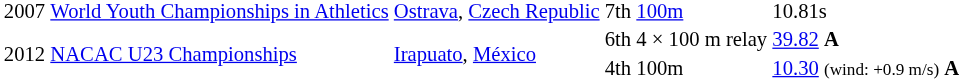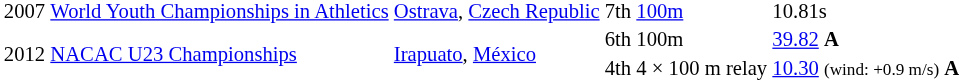6th | column 5: 4 × 100 m relay -> 100m
4th | column 5: 100m -> 4 × 100 m relay
